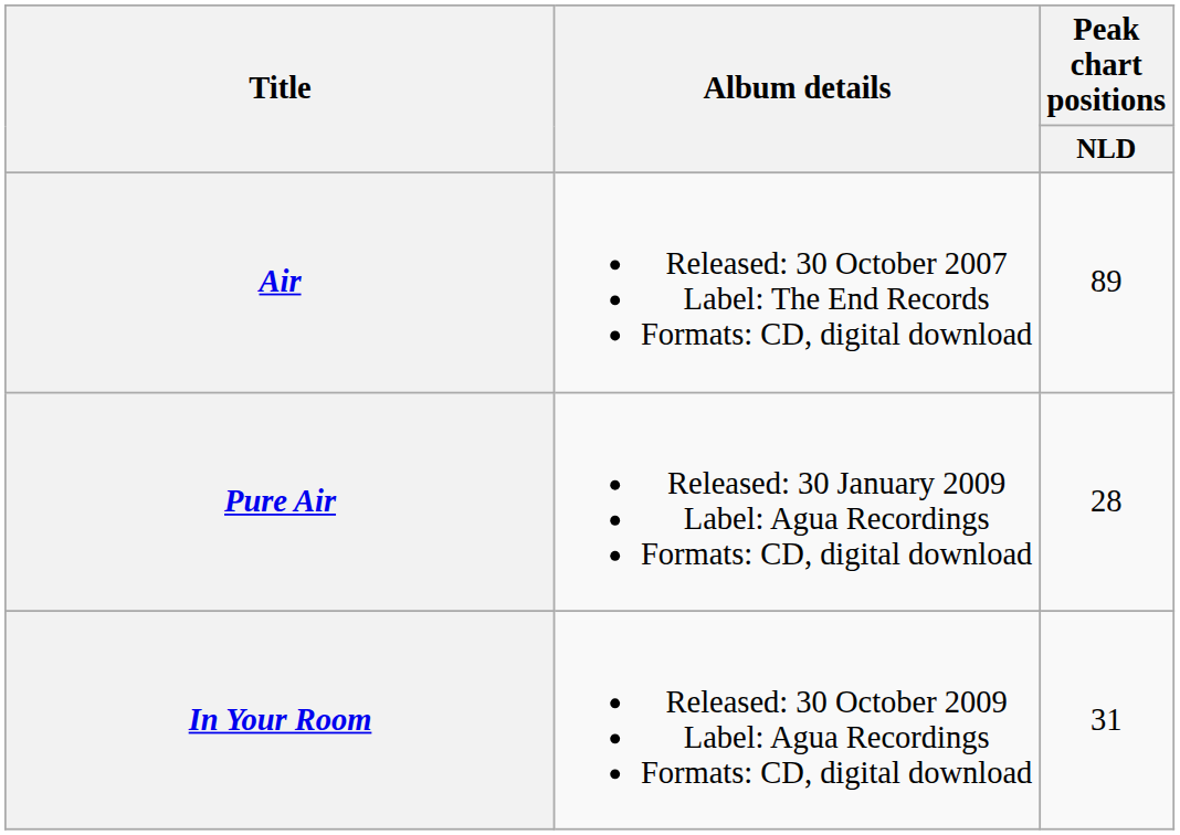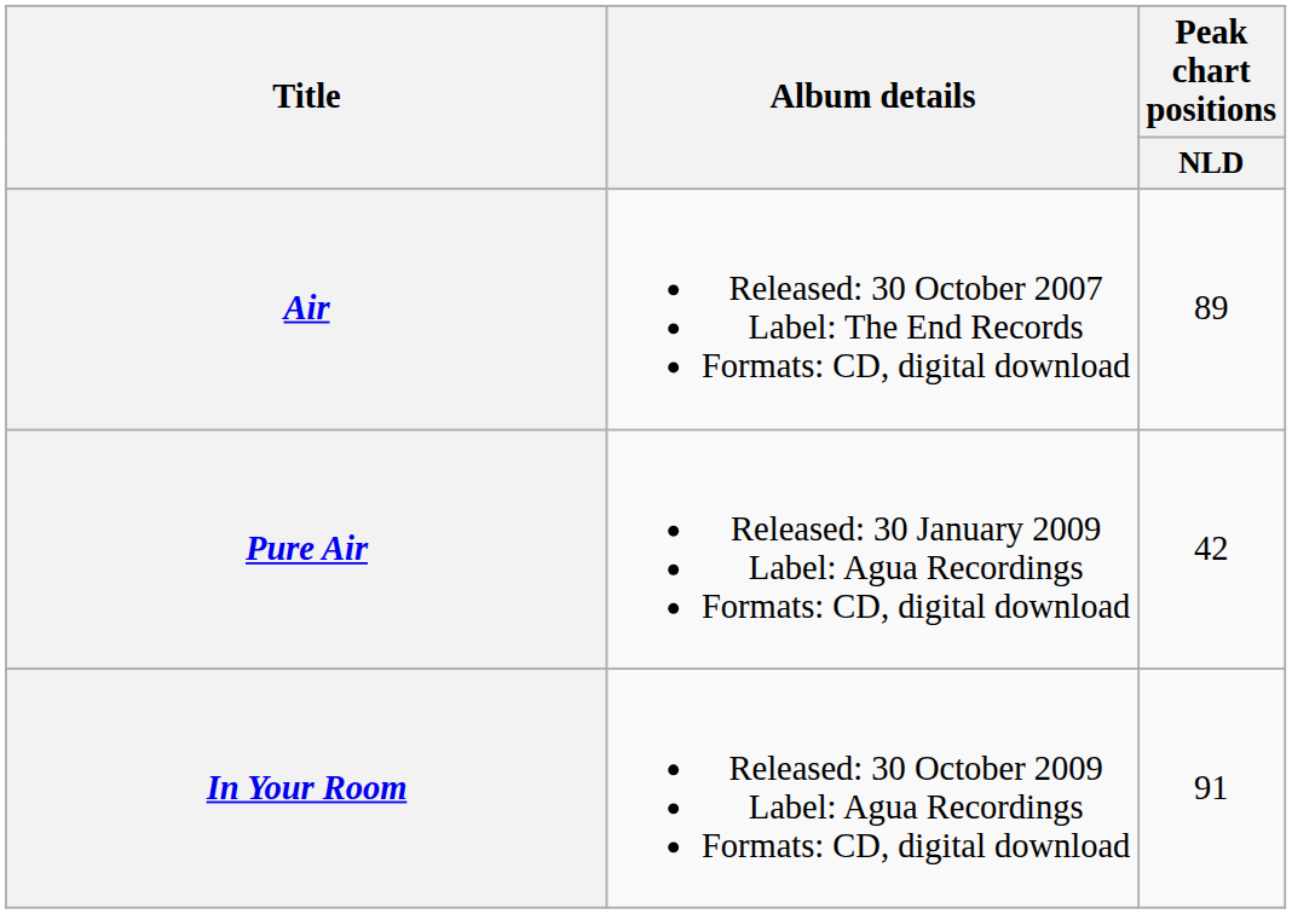Pure Air | Peak chart positions / NLD: 28 -> 42
In Your Room | Peak chart positions / NLD: 31 -> 91
